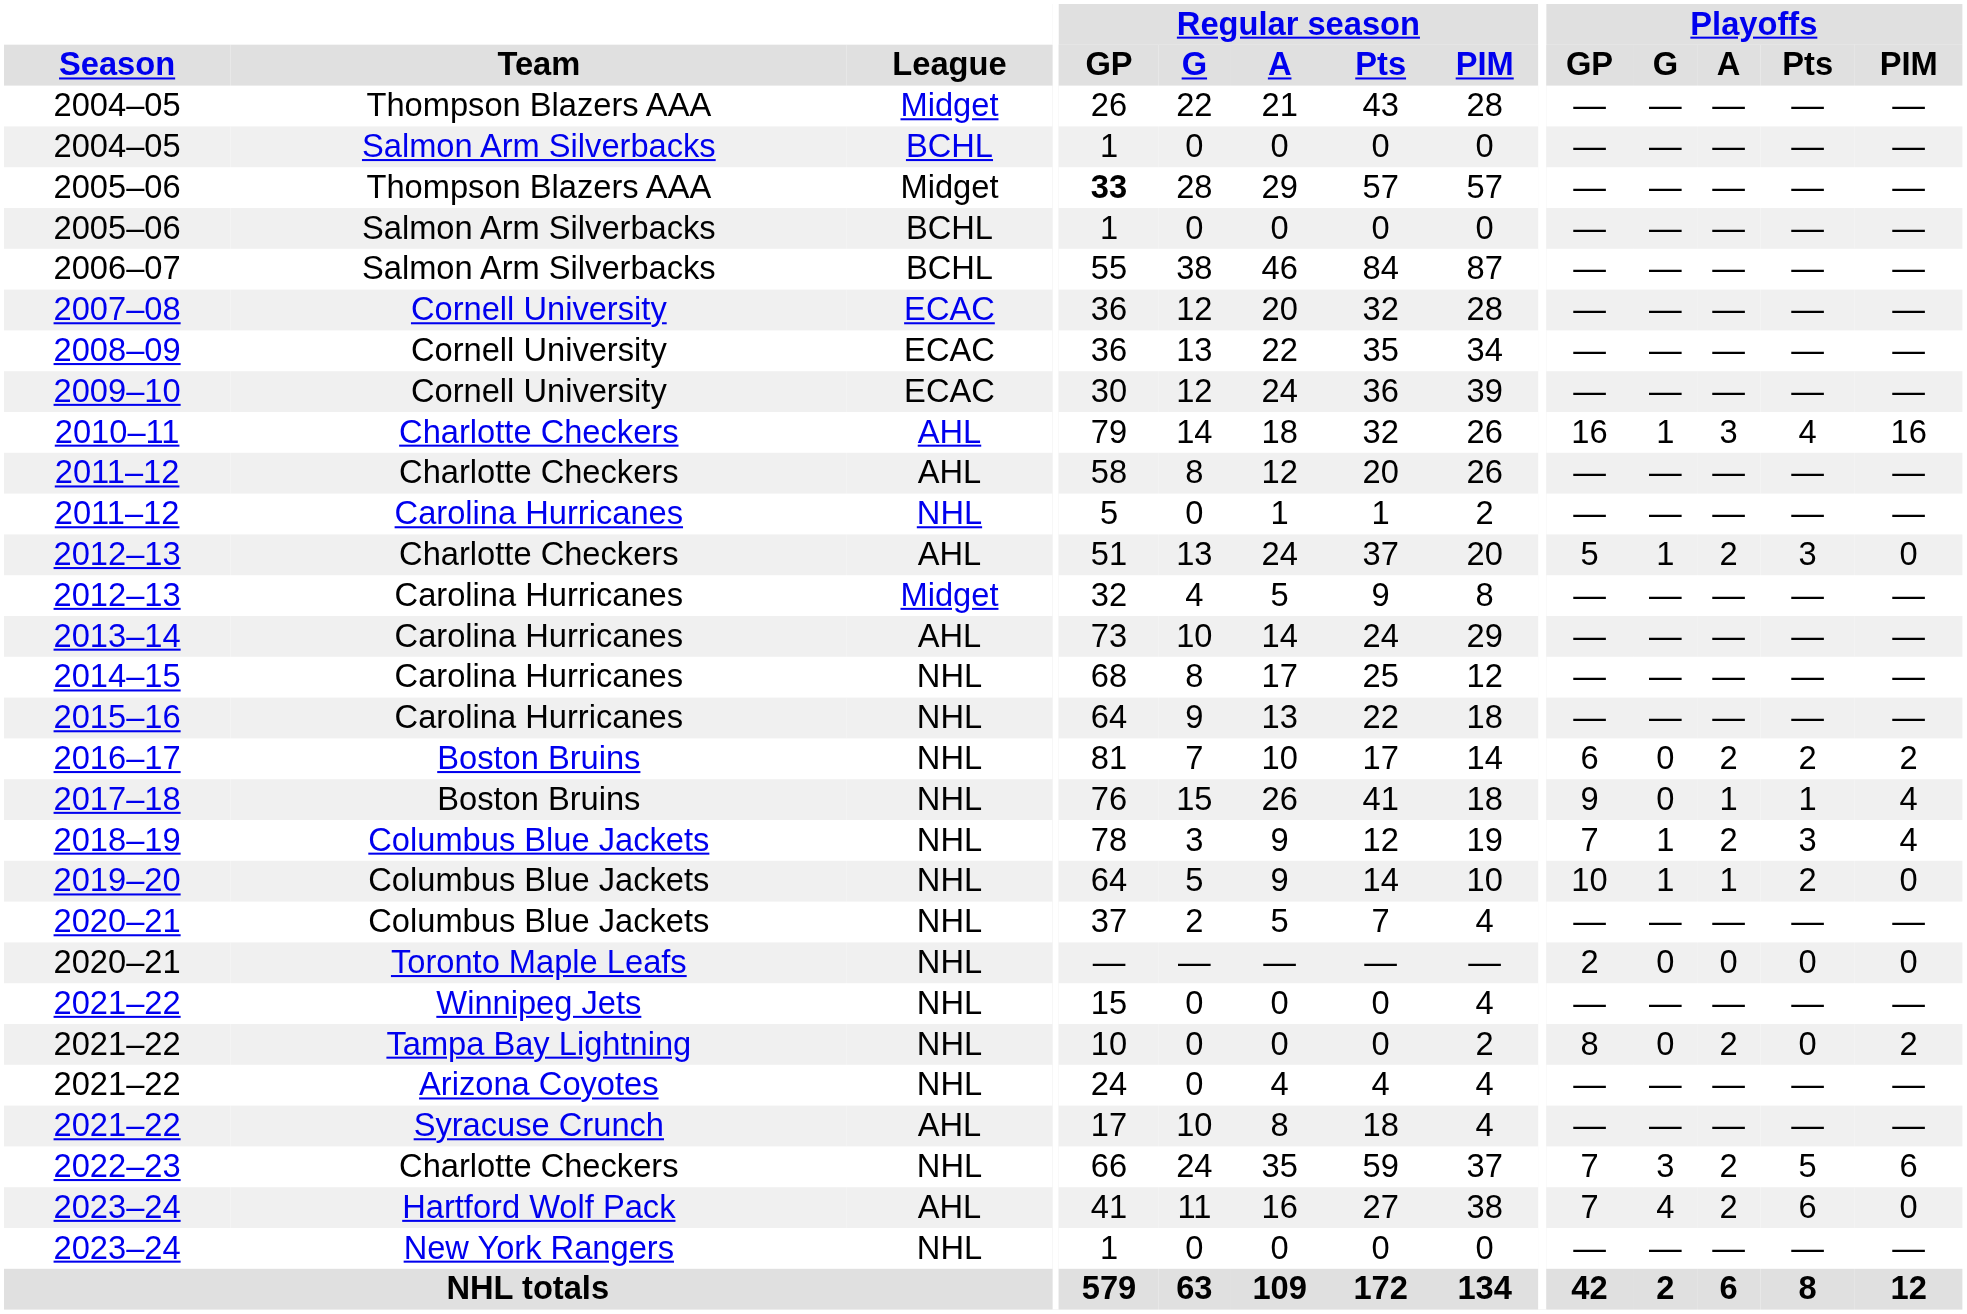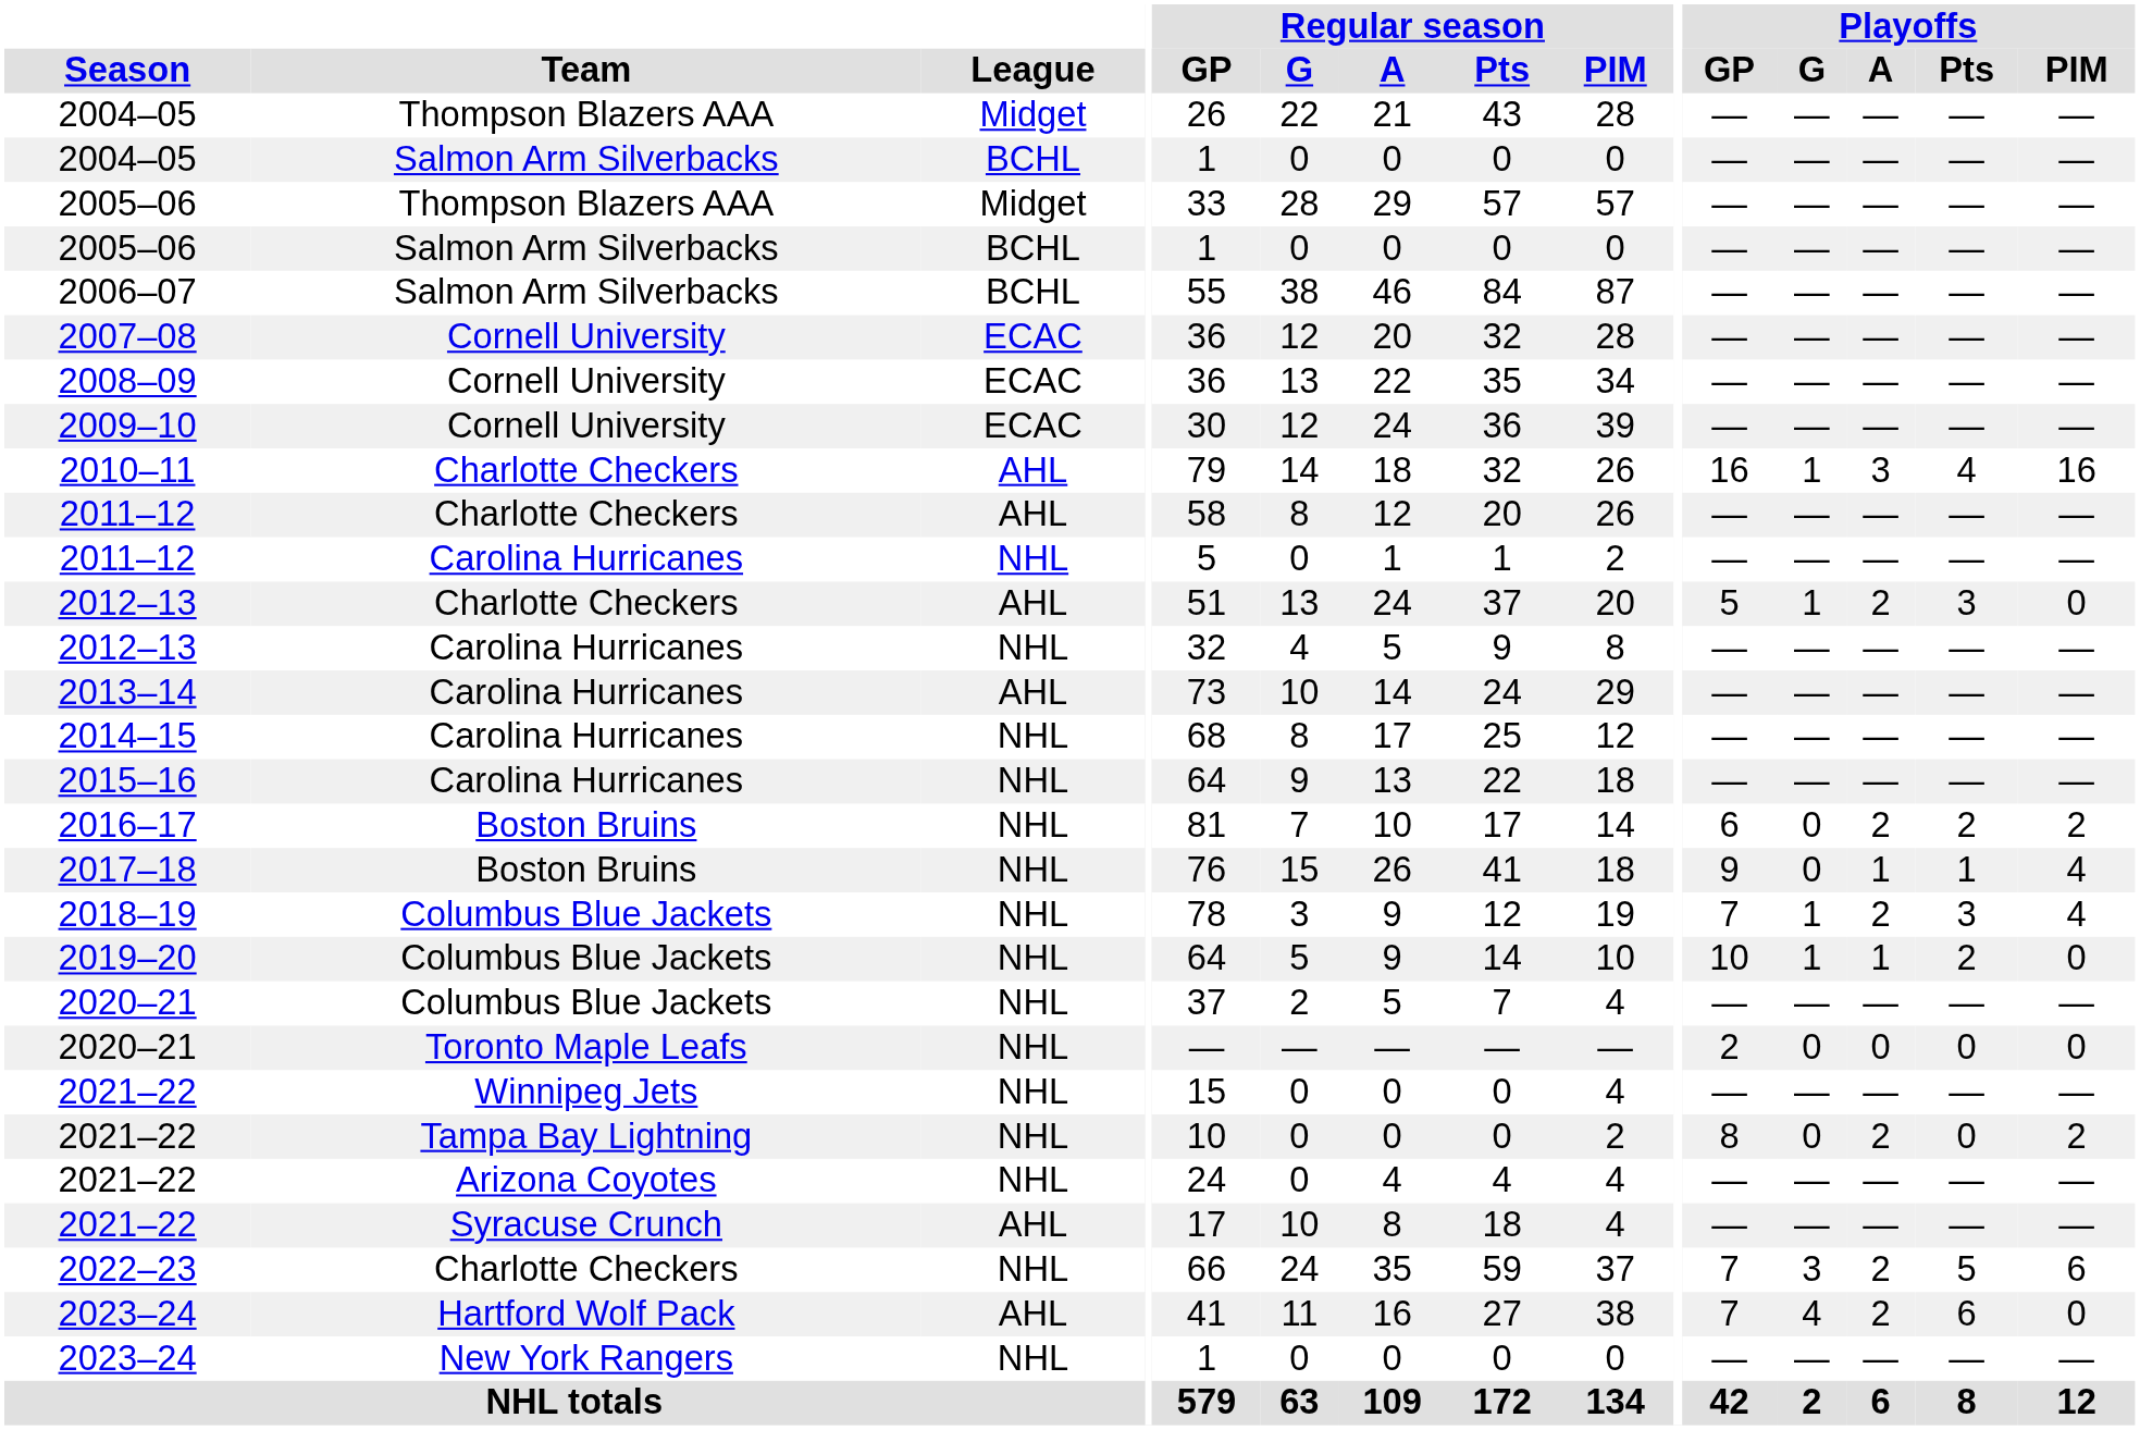2005–06 / Thompson Blazers AAA | Regular season / GP: bold -> normal
2012–13 / Carolina Hurricanes | League: Midget -> NHL
